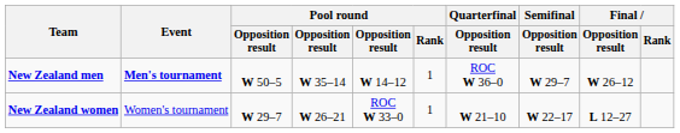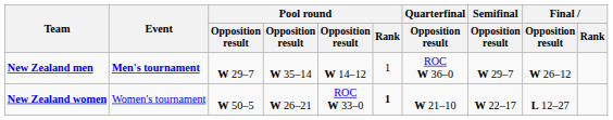New Zealand men | column 3: W 50–5 -> W 29–7
New Zealand women | column 3: W 29–7 -> W 50–5
New Zealand women | Pool round / Rank: normal -> bold
